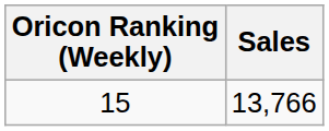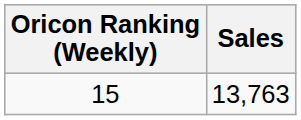15 | Sales: 13,766 -> 13,763
